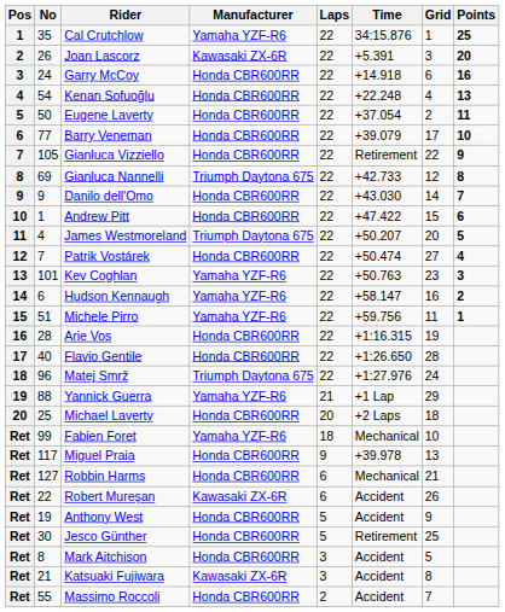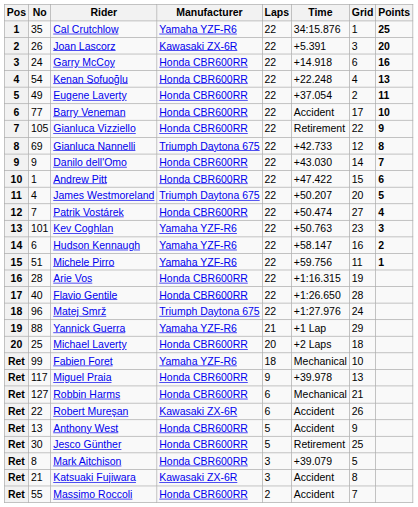Eugene Laverty | No: 50 -> 49
Barry Veneman | Time: +39.079 -> Accident
Anthony West | No: 19 -> 13
Mark Aitchison | Time: Accident -> +39.079
